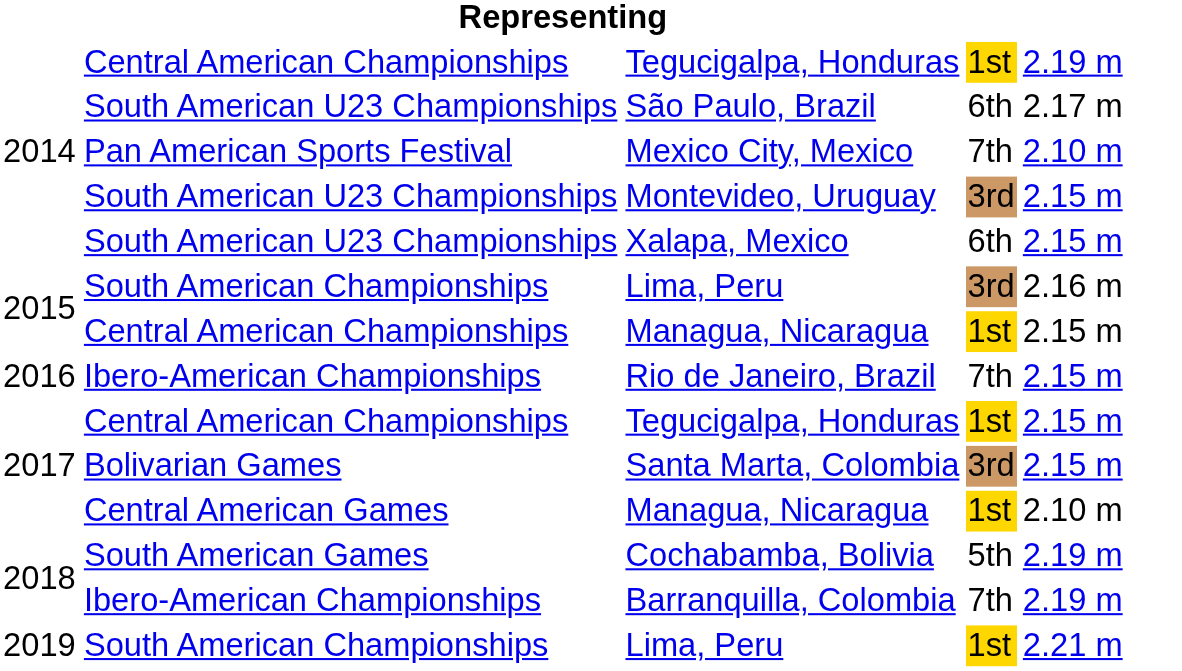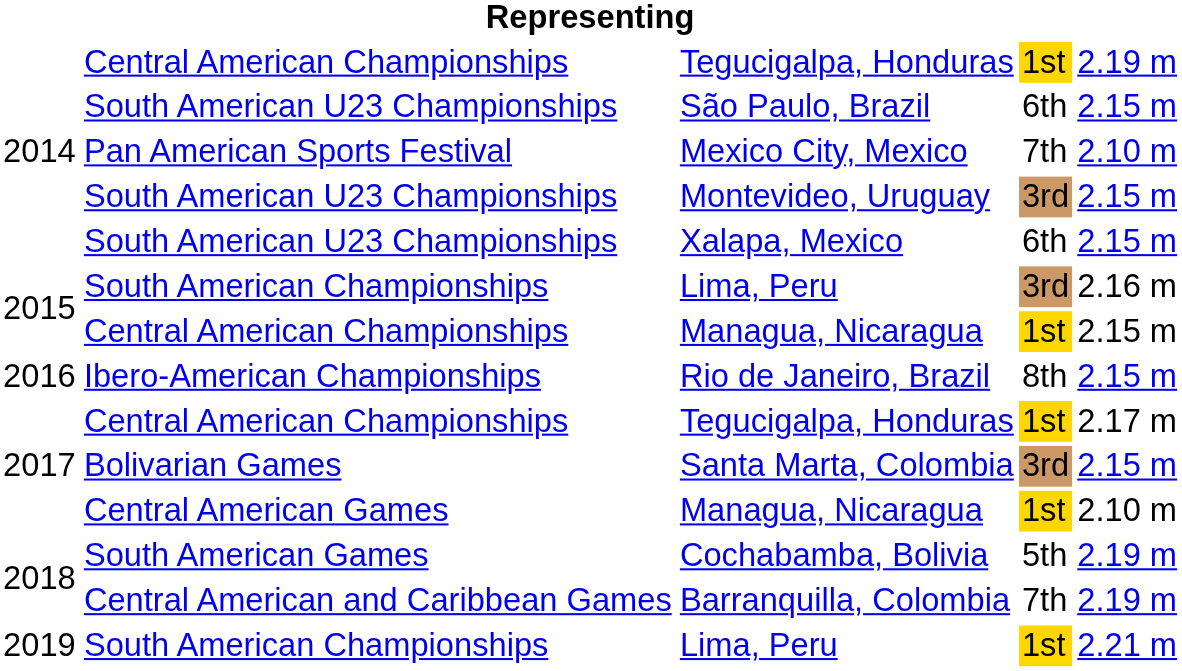São Paulo, Brazil | column 5: 2.17 m -> 2.15 m
Rio de Janeiro, Brazil | column 4: 7th -> 8th
2017 / Tegucigalpa, Honduras | column 5: 2.15 m -> 2.17 m
Barranquilla, Colombia | column 2: Ibero-American Championships -> Central American and Caribbean Games
